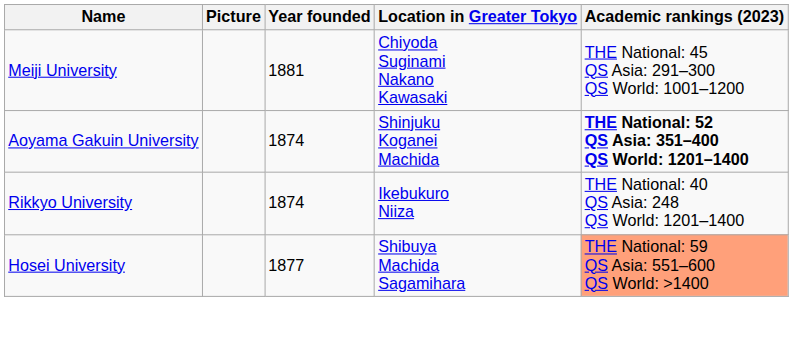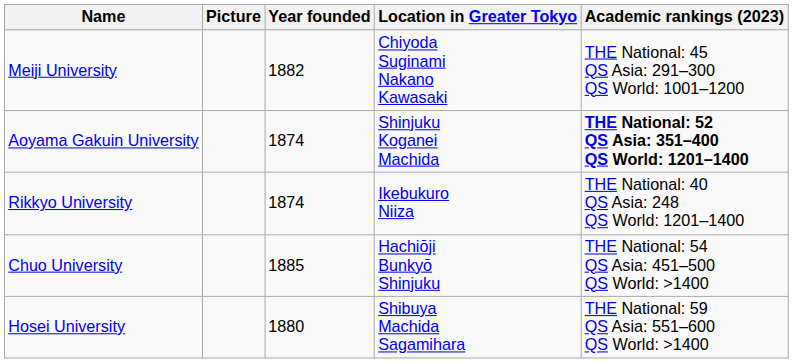Meiji University | Year founded: 1881 -> 1882
+ row: Chuo University | 1885 | Hachiōji Bunkyō Shinjuku | THE National: 54 QS Asia: 451–500 QS World: >1400
Hosei University | Year founded: 1877 -> 1880
Hosei University | Academic rankings (2023): lightsalmon background -> no background
